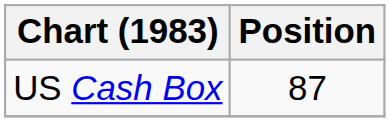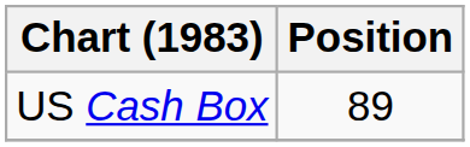US Cash Box | Position: 87 -> 89
